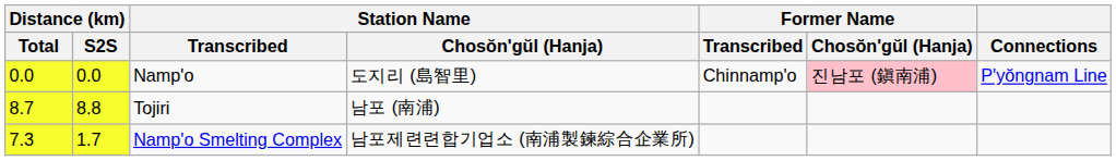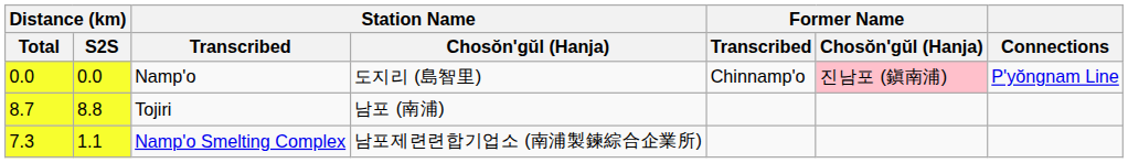Namp'o Smelting Complex | Distance (km) / S2S: 1.7 -> 1.1
